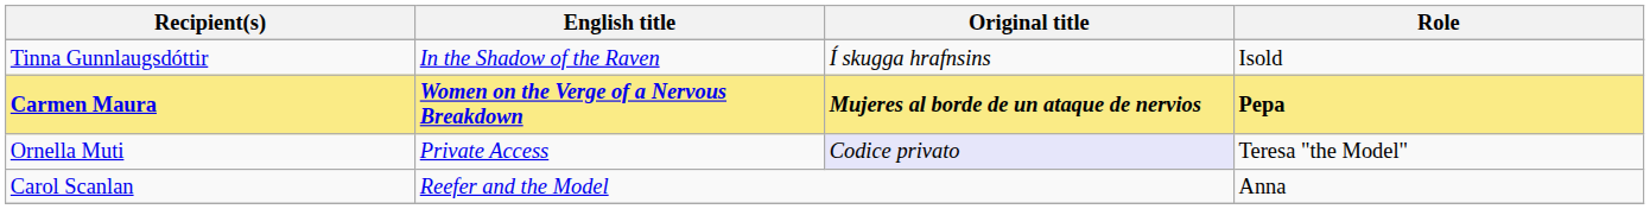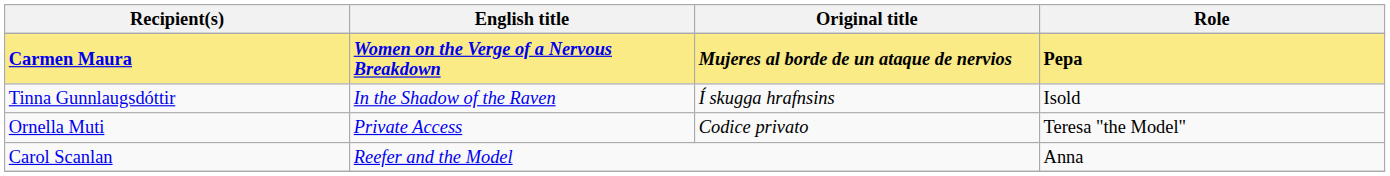rows swapped: Carmen Maura <-> Tinna Gunnlaugsdóttir
Ornella Muti | Original title: lavender background -> no background
